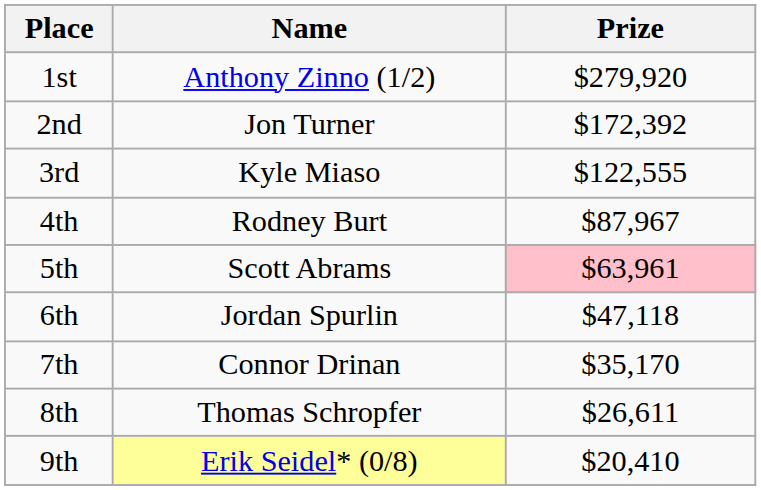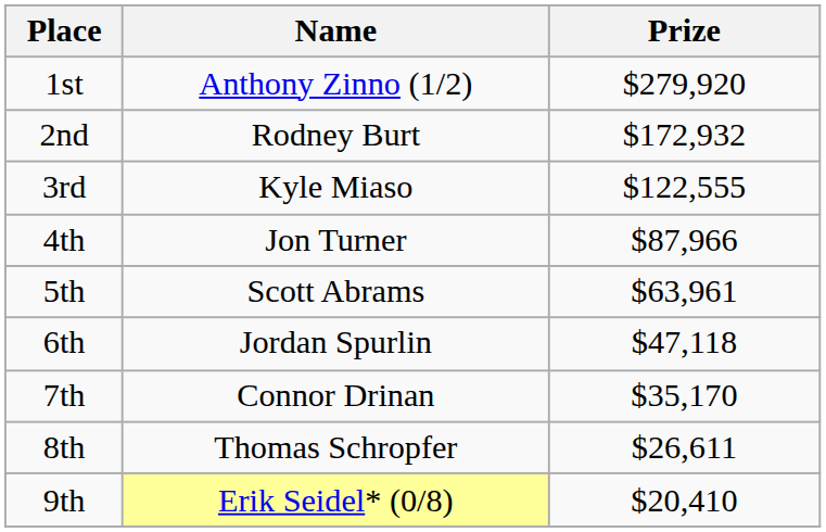2nd | Name: Jon Turner -> Rodney Burt
2nd | Prize: $172,392 -> $172,932
4th | Name: Rodney Burt -> Jon Turner
4th | Prize: $87,967 -> $87,966
5th | Prize: pink background -> no background
